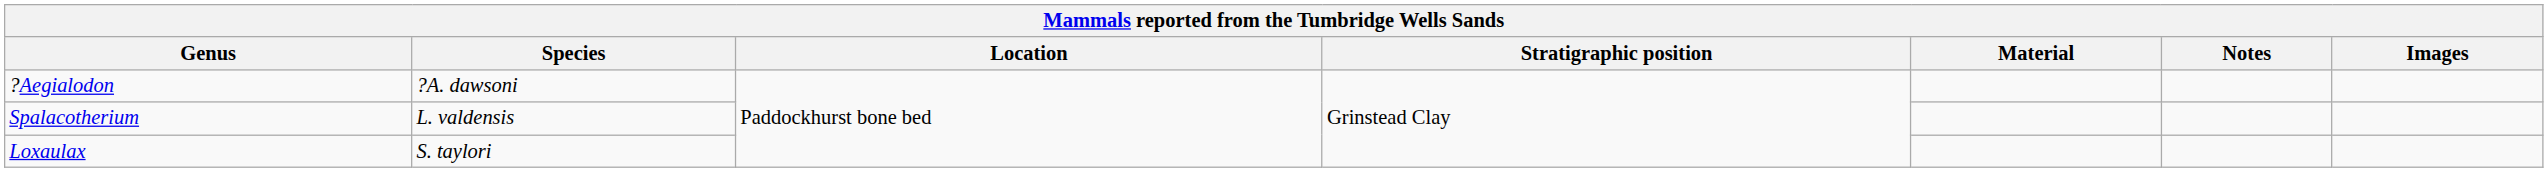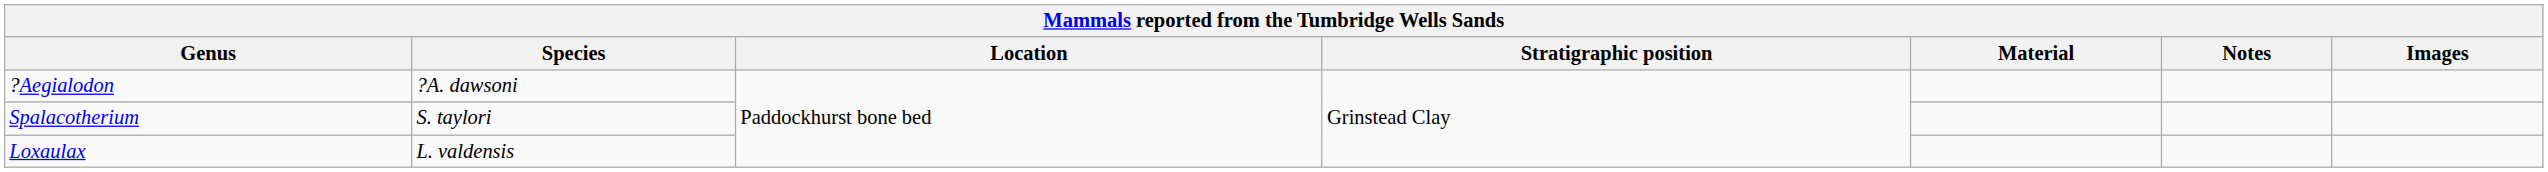Spalacotherium | Species: L. valdensis -> S. taylori
Loxaulax | Species: S. taylori -> L. valdensis
